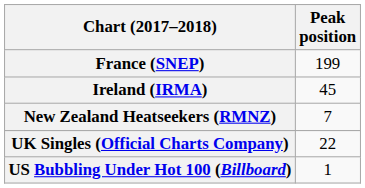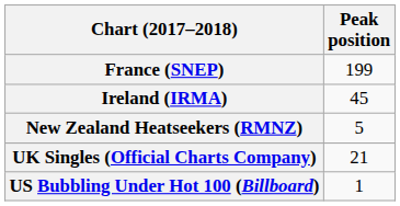New Zealand Heatseekers (RMNZ) | Peak position: 7 -> 5
UK Singles (Official Charts Company) | Peak position: 22 -> 21
